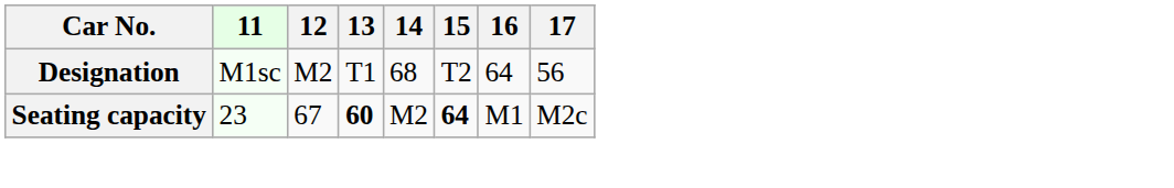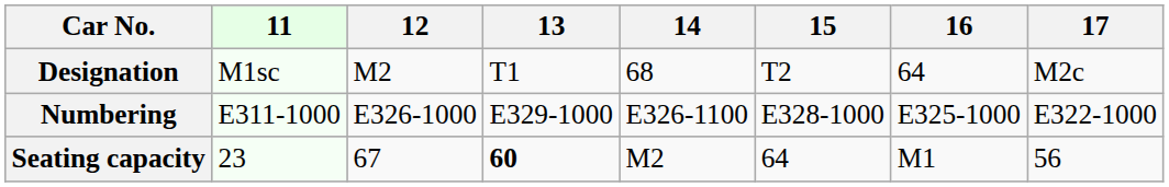Designation | 17: 56 -> M2c
+ row: Numbering | E311-1000 | E326-1000 | E329-1000 | E326-1100 | E328-1000 | E325-1000 | E322-1000
Seating capacity | 15: bold -> normal
Seating capacity | 17: M2c -> 56
